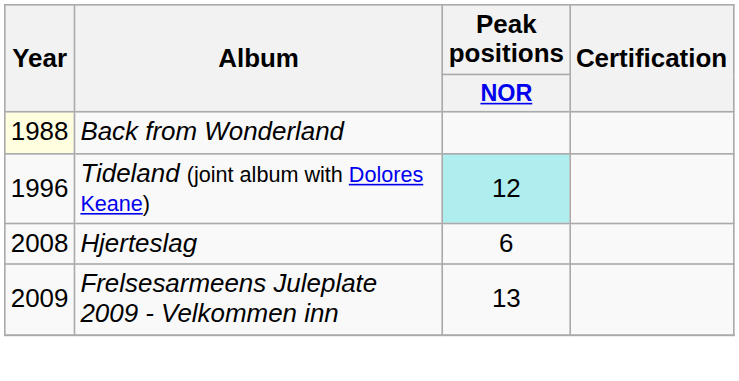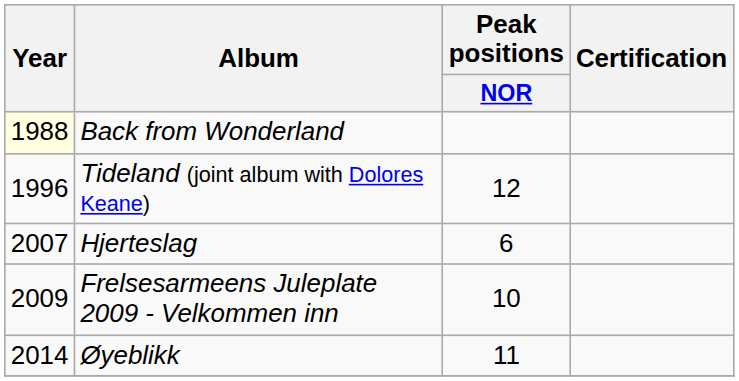Tideland (joint album with Dolores Keane) | Peak positions / NOR: paleturquoise background -> no background
Hjerteslag | Year: 2008 -> 2007
Frelsesarmeens Juleplate 2009 - Velkommen inn | Peak positions / NOR: 13 -> 10
+ row: 2014 | Øyeblikk | 11
